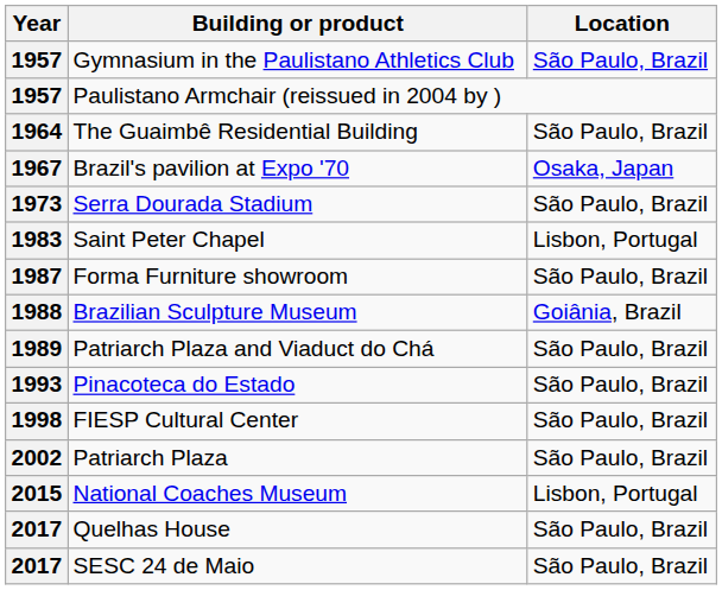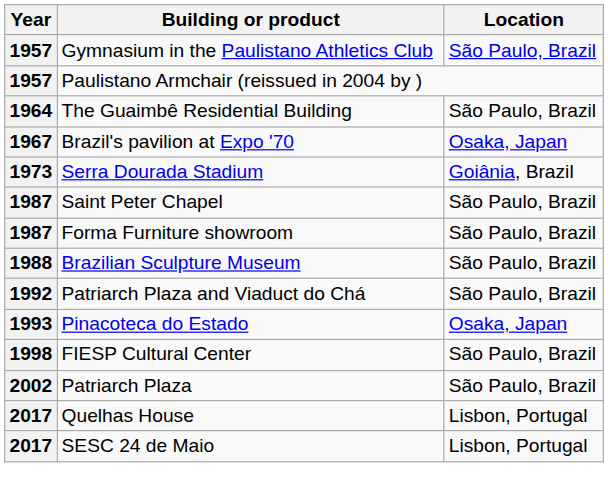Serra Dourada Stadium | Location: São Paulo, Brazil -> Goiânia, Brazil
Saint Peter Chapel | Year: 1983 -> 1987
Saint Peter Chapel | Location: Lisbon, Portugal -> São Paulo, Brazil
Brazilian Sculpture Museum | Location: Goiânia, Brazil -> São Paulo, Brazil
Patriarch Plaza and Viaduct do Chá | Year: 1989 -> 1992
Pinacoteca do Estado | Location: São Paulo, Brazil -> Osaka, Japan
- row: 2015 | National Coaches Museum | Lisbon, Portugal
Quelhas House | Location: São Paulo, Brazil -> Lisbon, Portugal
SESC 24 de Maio | Location: São Paulo, Brazil -> Lisbon, Portugal
